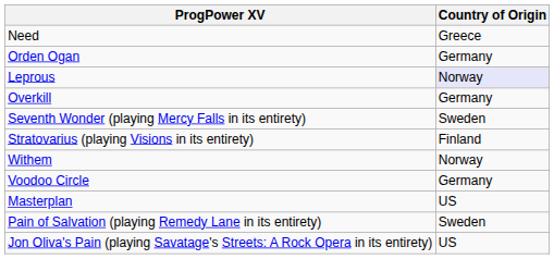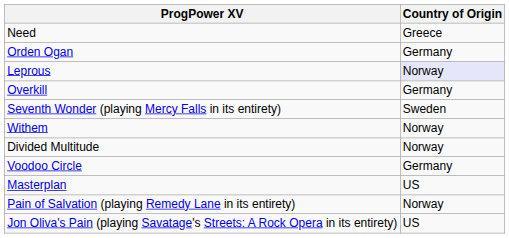- row: Stratovarius (playing Visions in its entirety) | Finland
+ row: Divided Multitude | Norway
Pain of Salvation (playing Remedy Lane in its entirety) | Country of Origin: Sweden -> Norway
